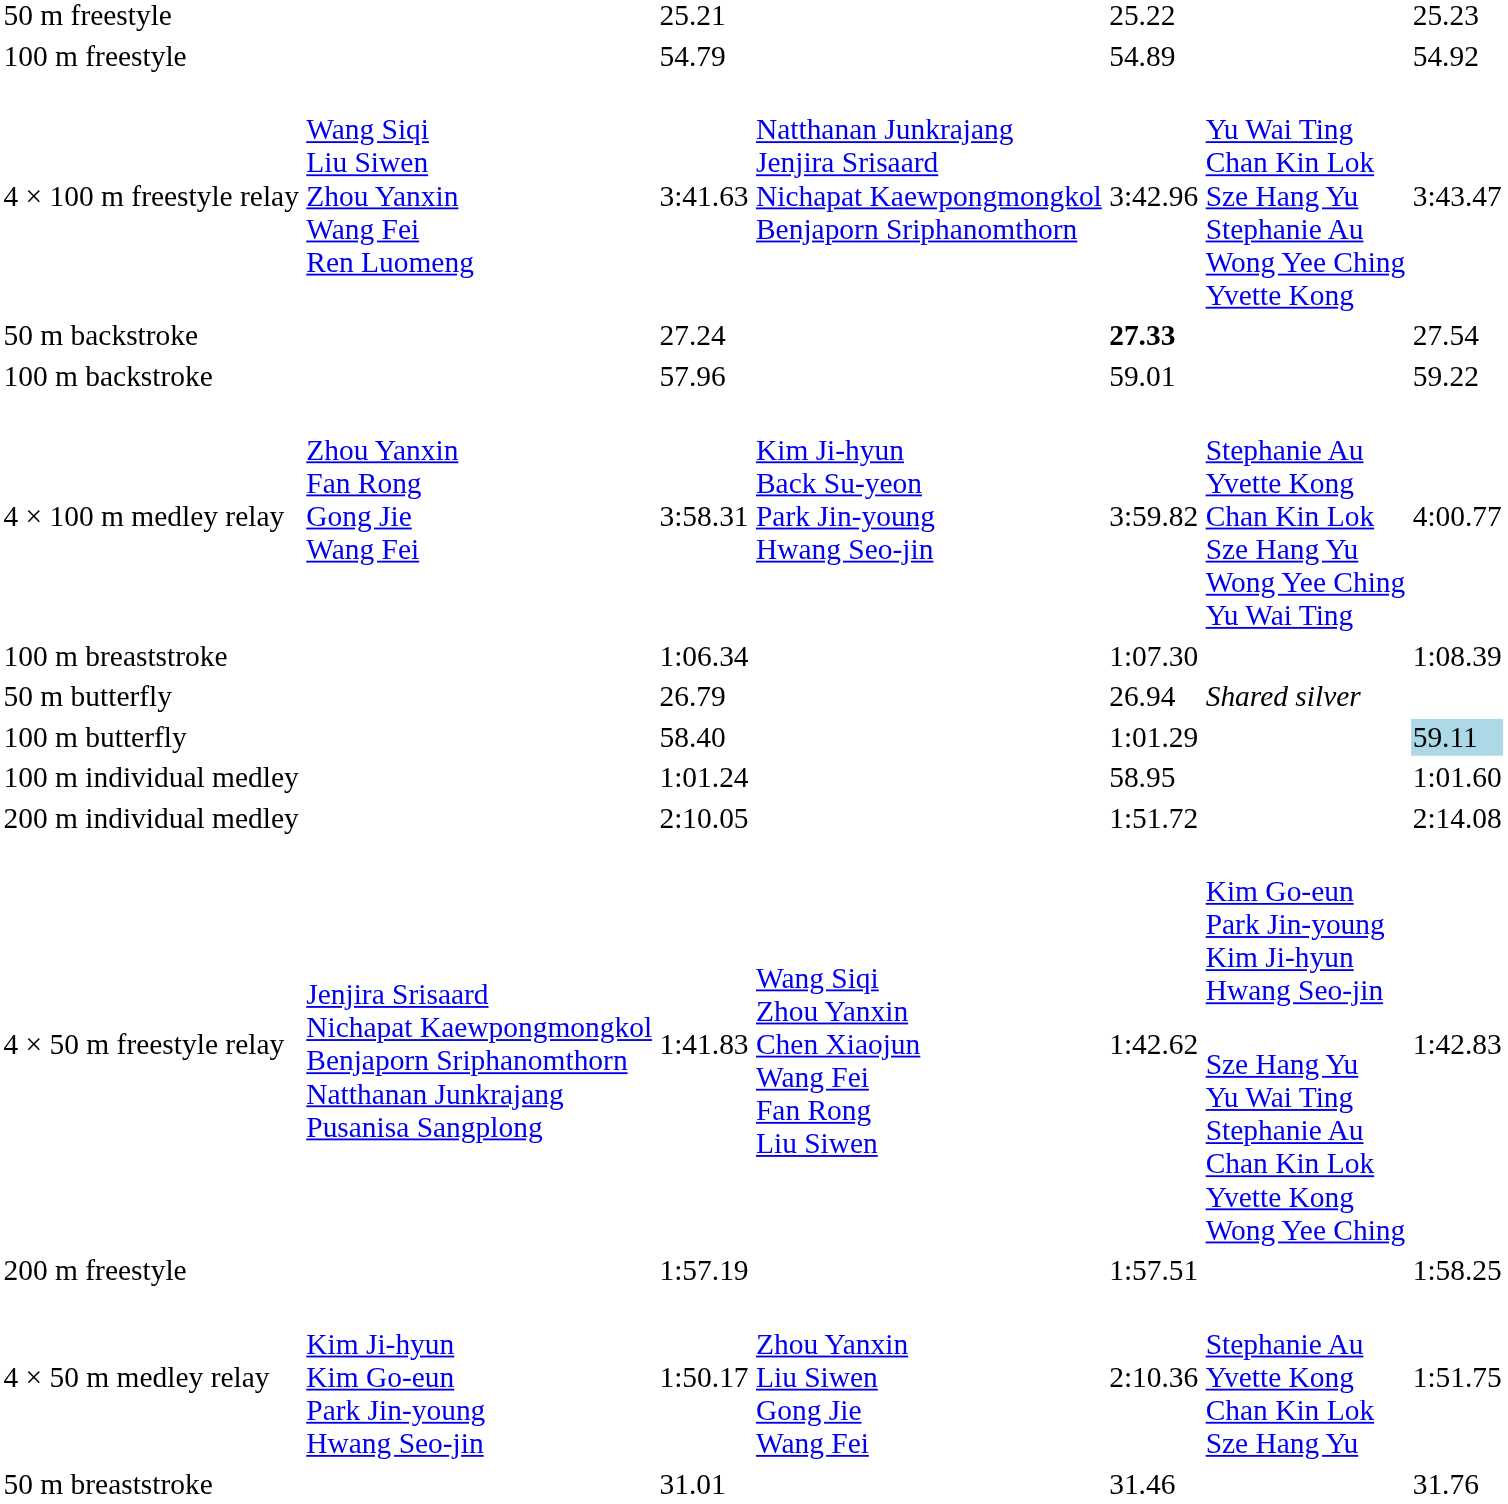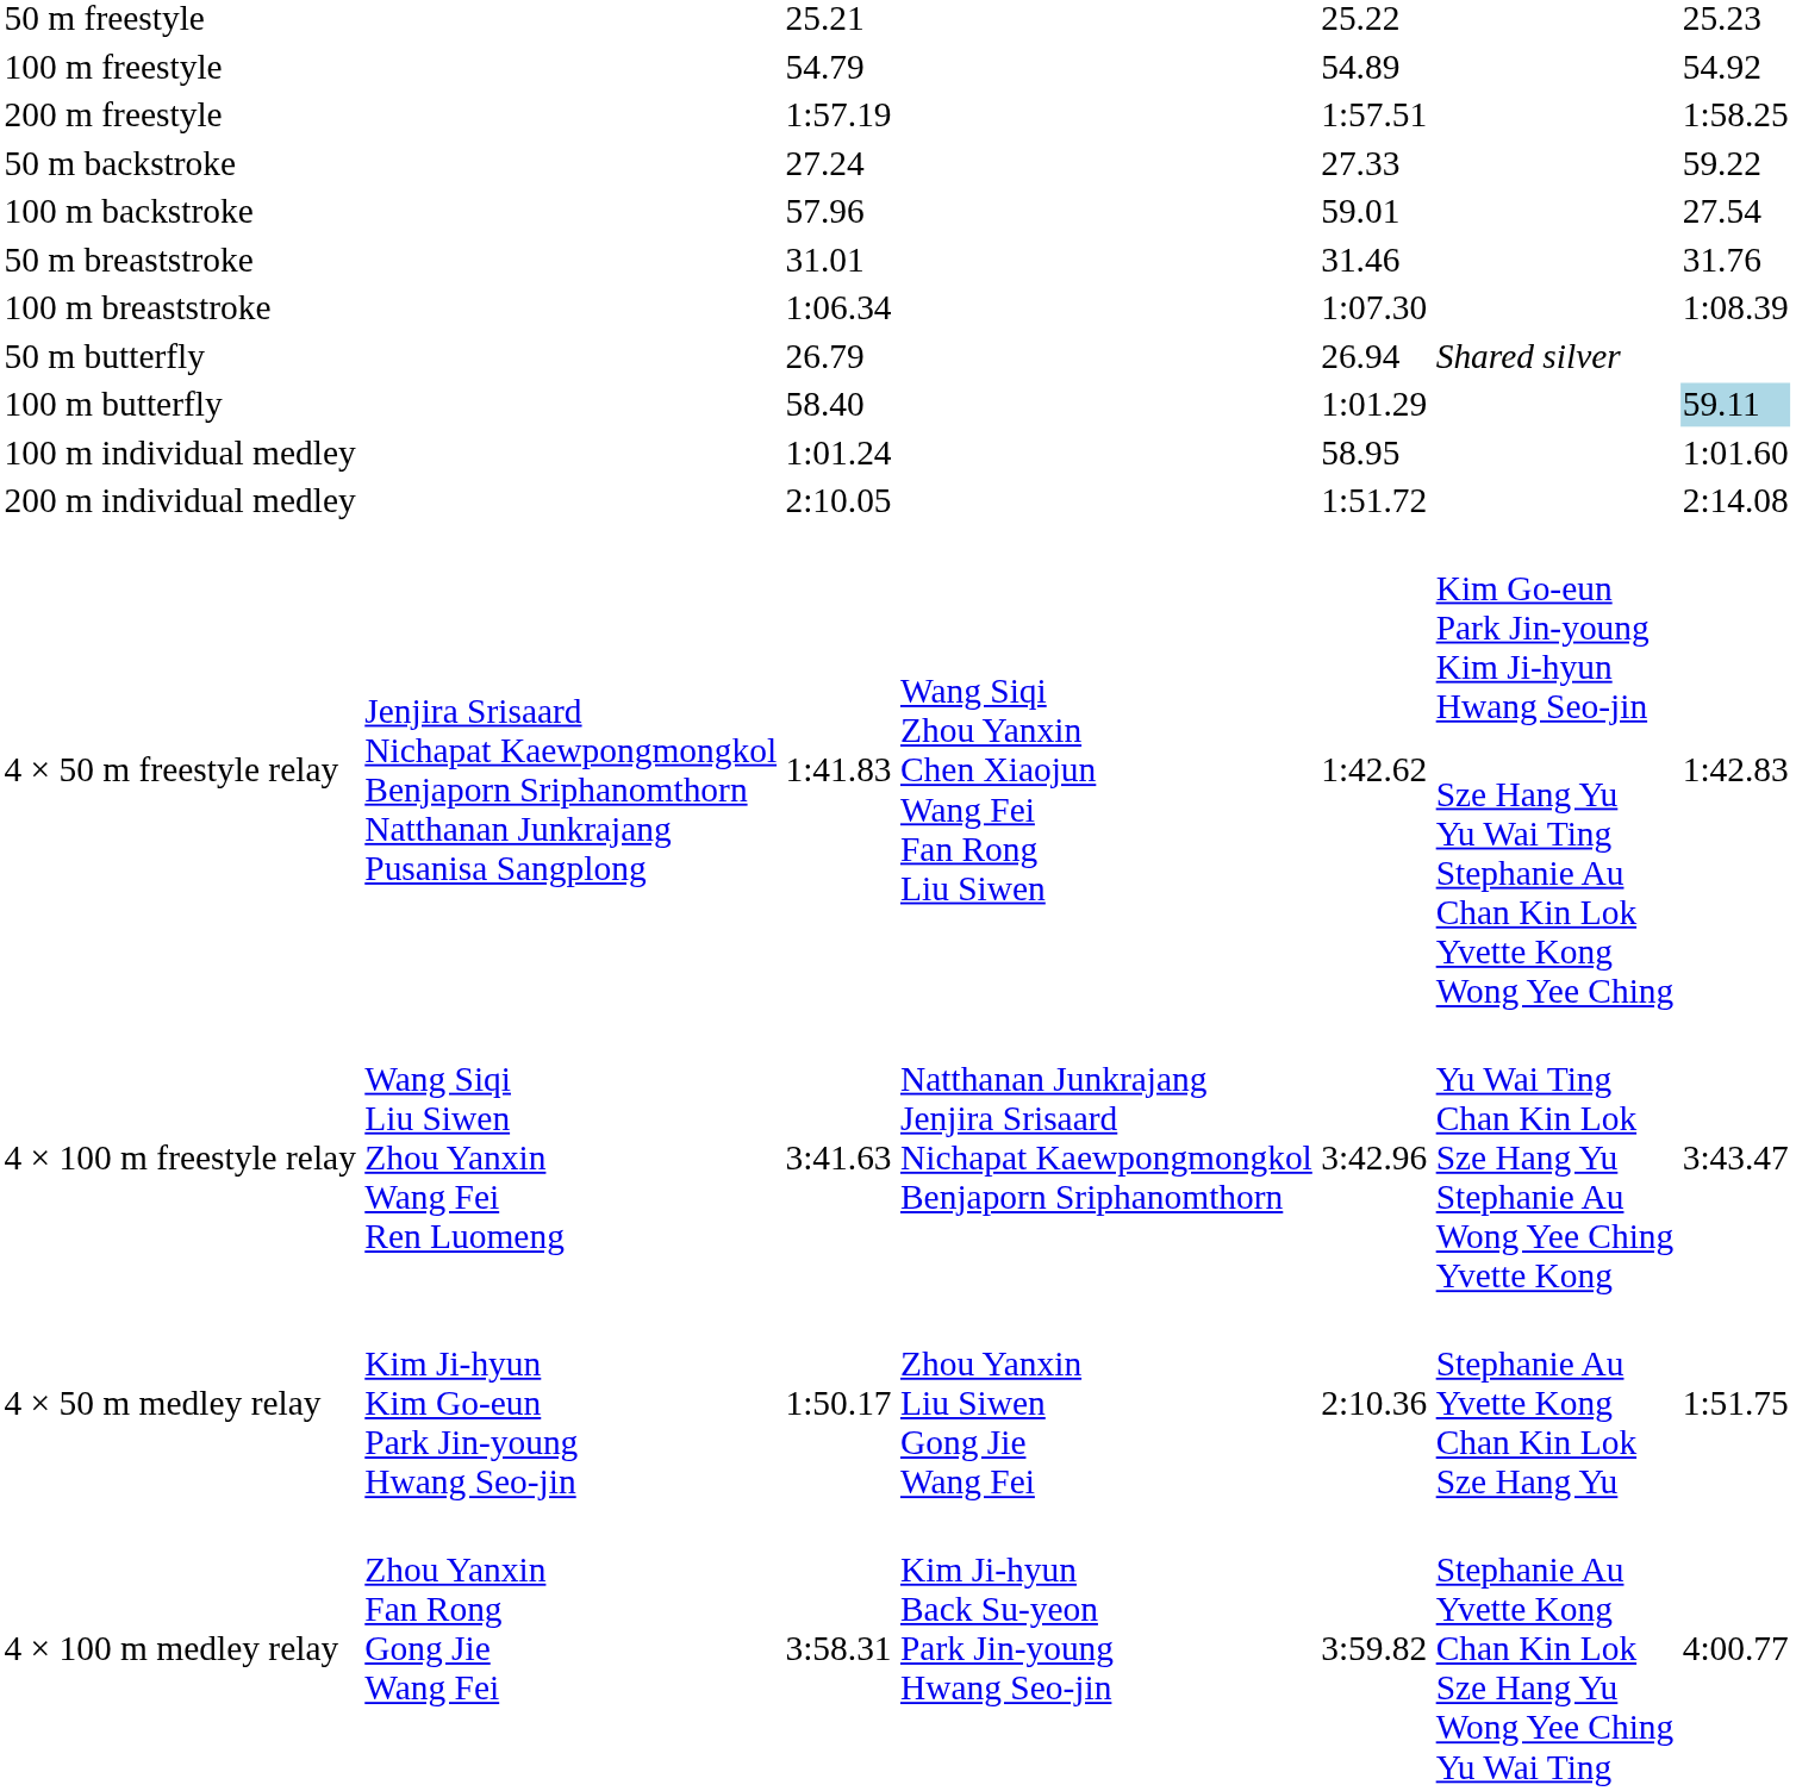rows swapped: 200 m freestyle <-> 4 × 100 m freestyle relay
50 m backstroke | column 5: bold -> normal
50 m backstroke | column 7: 27.54 -> 59.22
100 m backstroke | column 7: 59.22 -> 27.54
rows swapped: 50 m breaststroke <-> 4 × 100 m medley relay
